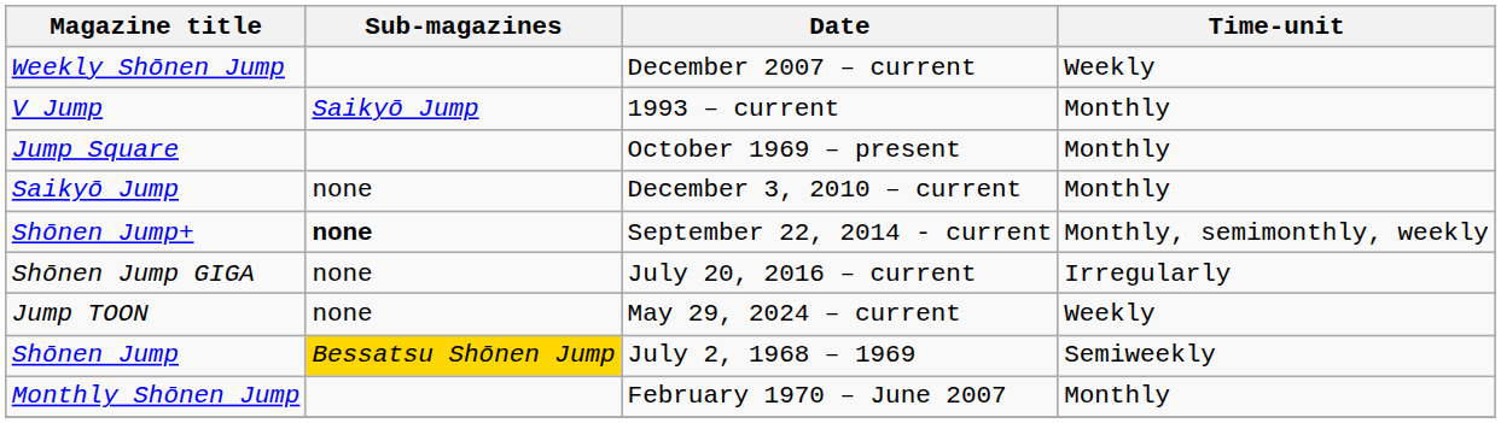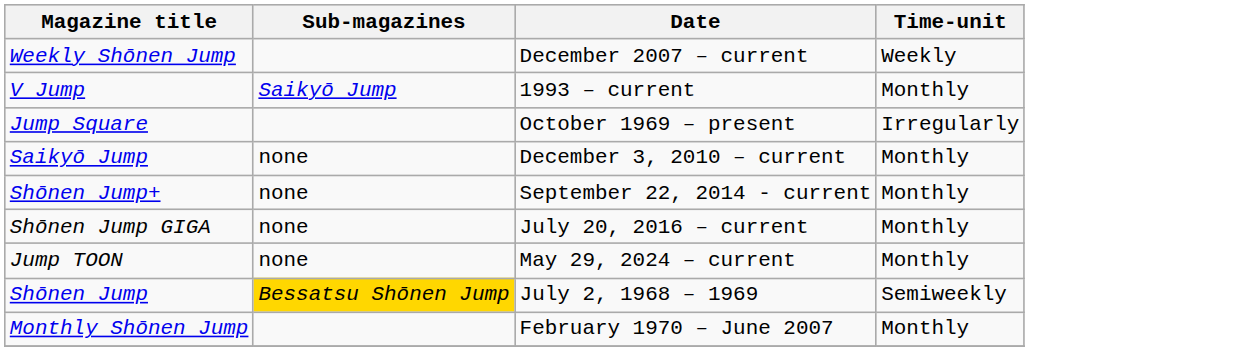Jump Square | Time-unit: Monthly -> Irregularly
Shōnen Jump+ | Sub-magazines: bold -> normal
Shōnen Jump+ | Time-unit: Monthly, semimonthly, weekly -> Monthly
Shōnen Jump GIGA | Time-unit: Irregularly -> Monthly
Jump TOON | Time-unit: Weekly -> Monthly
